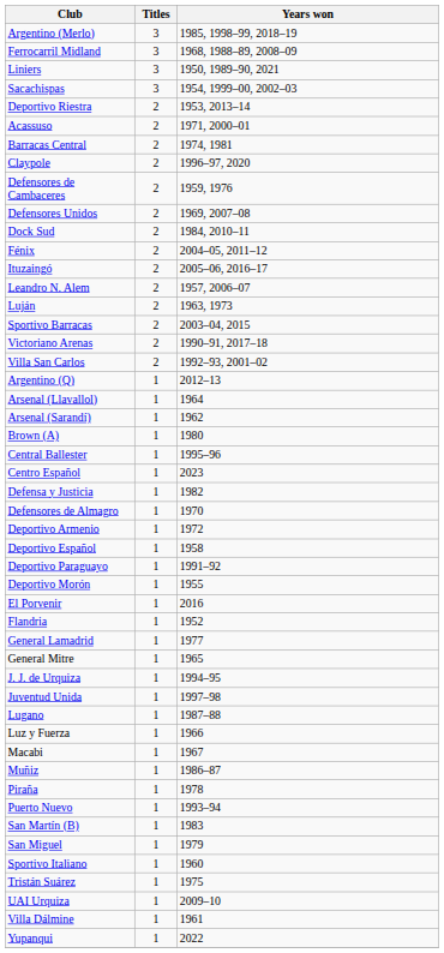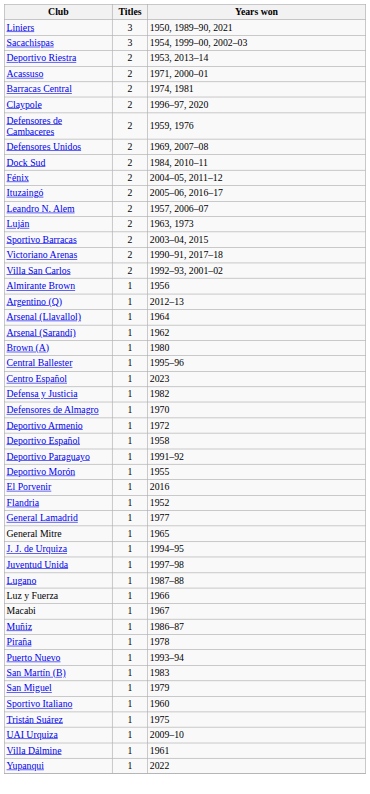- row: Argentino (Merlo) | 3 | 1985, 1998–99, 2018–19
- row: Ferrocarril Midland | 3 | 1968, 1988–89, 2008–09
+ row: Almirante Brown | 1 | 1956
